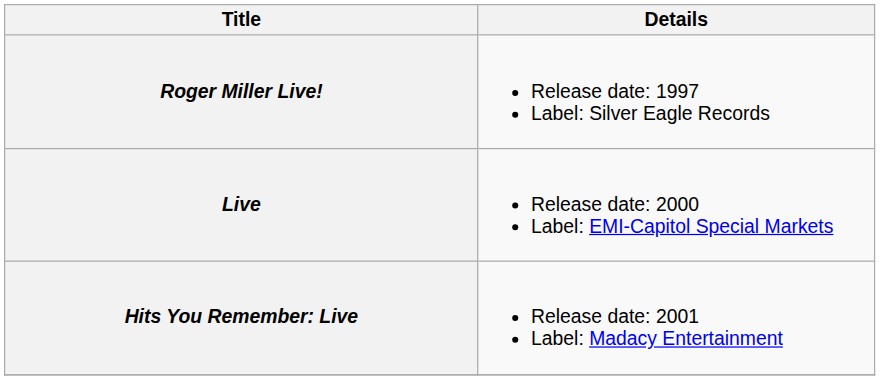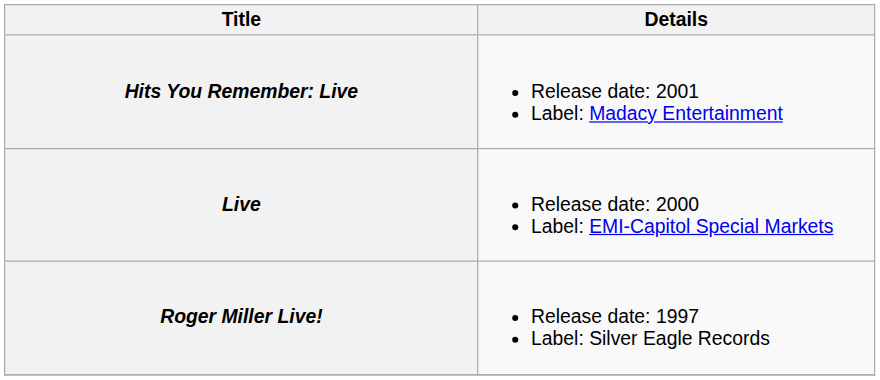rows swapped: Roger Miller Live! <-> Hits You Remember: Live
